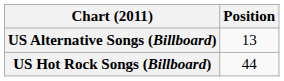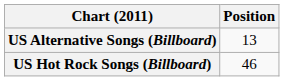US Hot Rock Songs (Billboard) | Position: 44 -> 46
